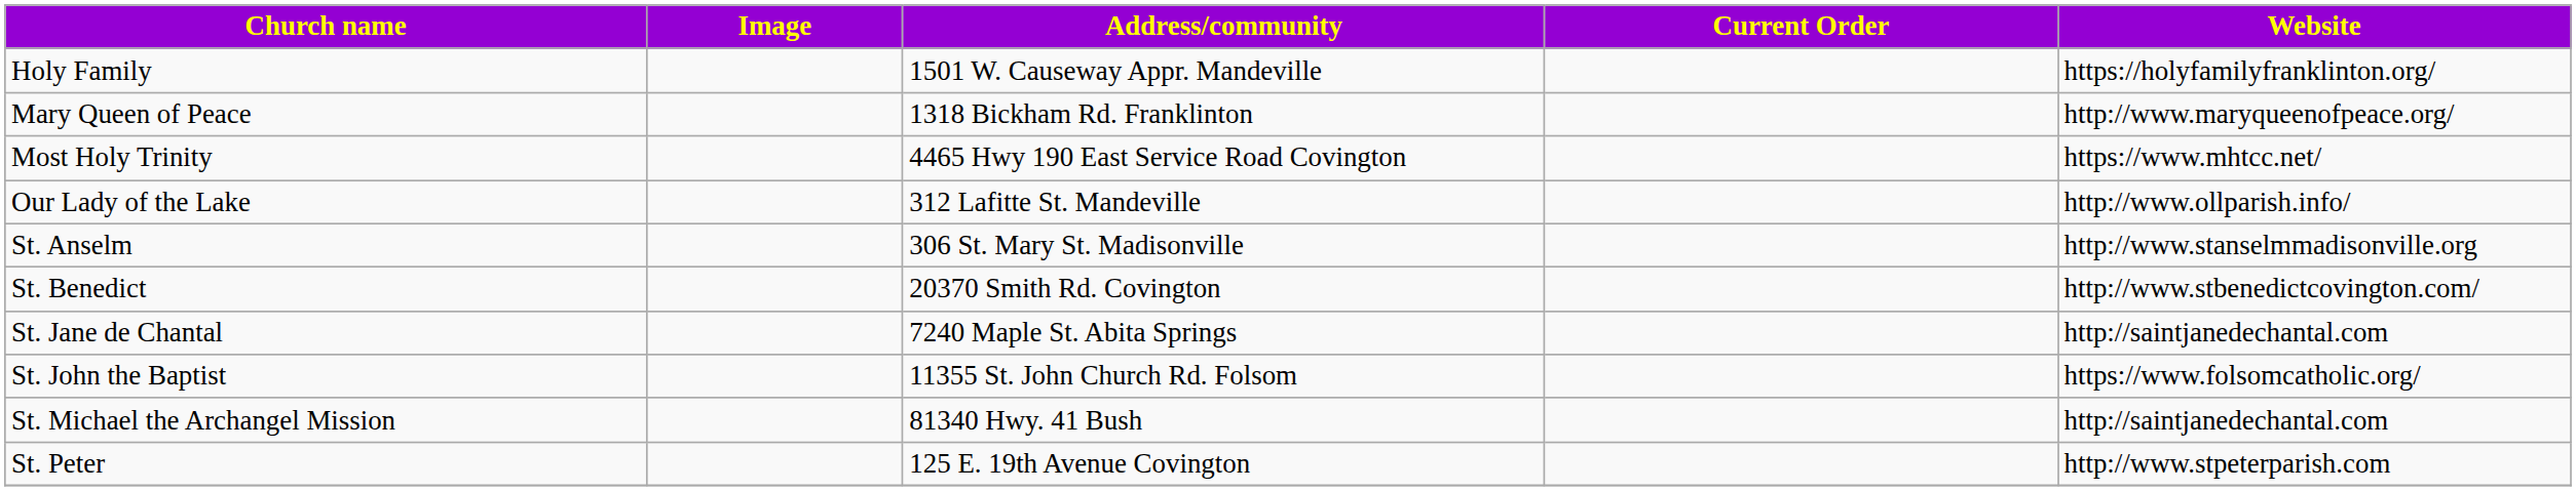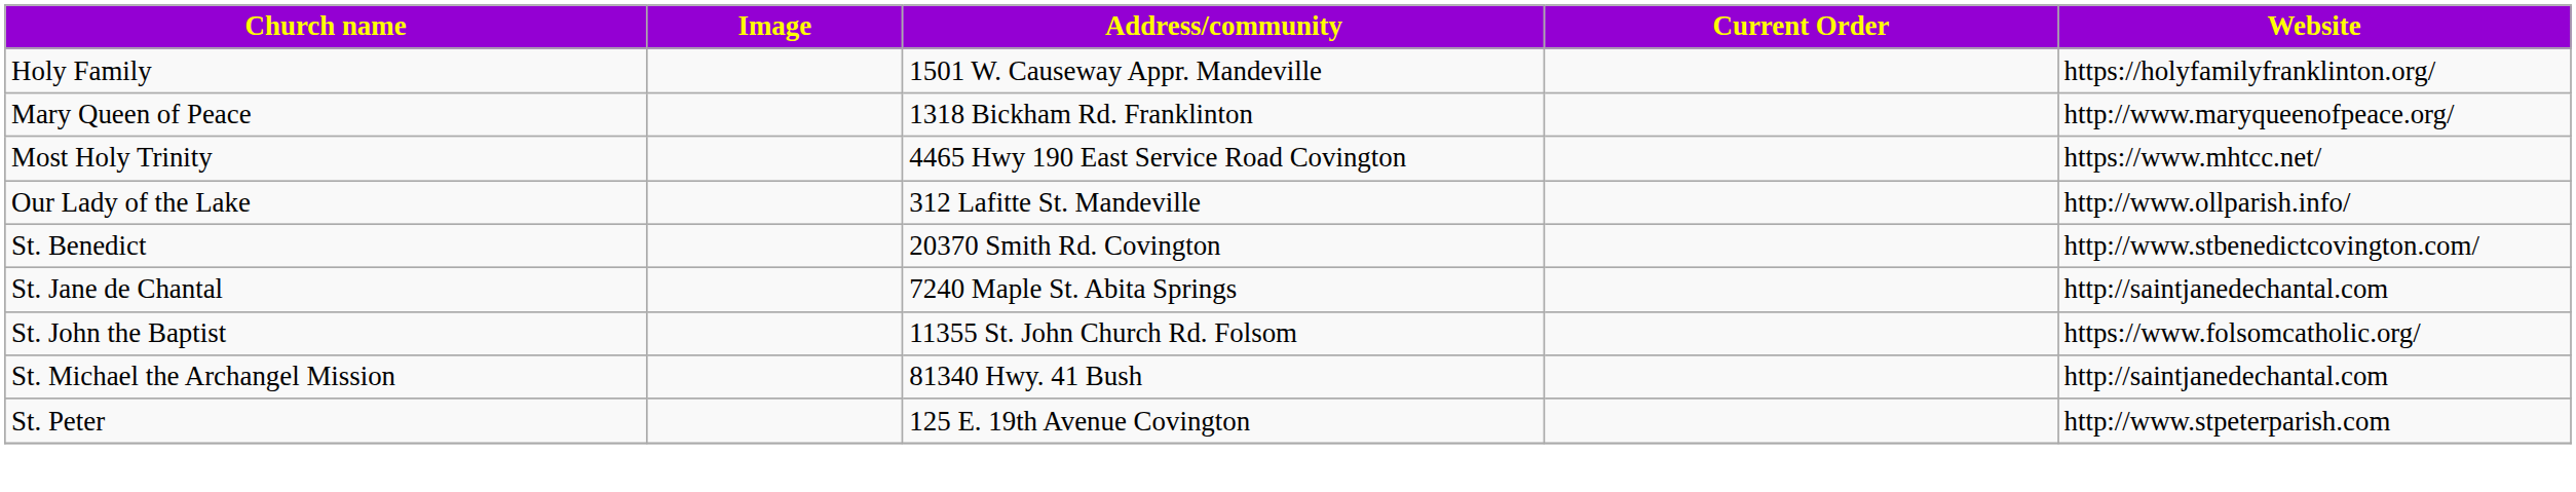- row: St. Anselm | 306 St. Mary St. Madisonville | http://www.stanselmmadisonville.org
